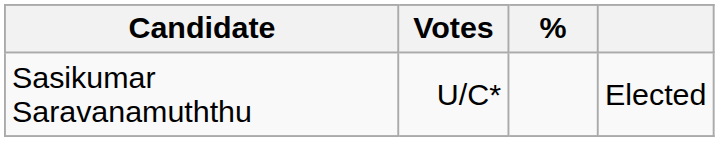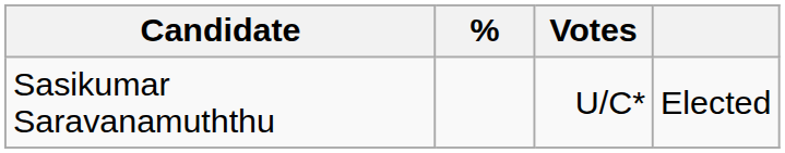columns swapped: Votes <-> %
